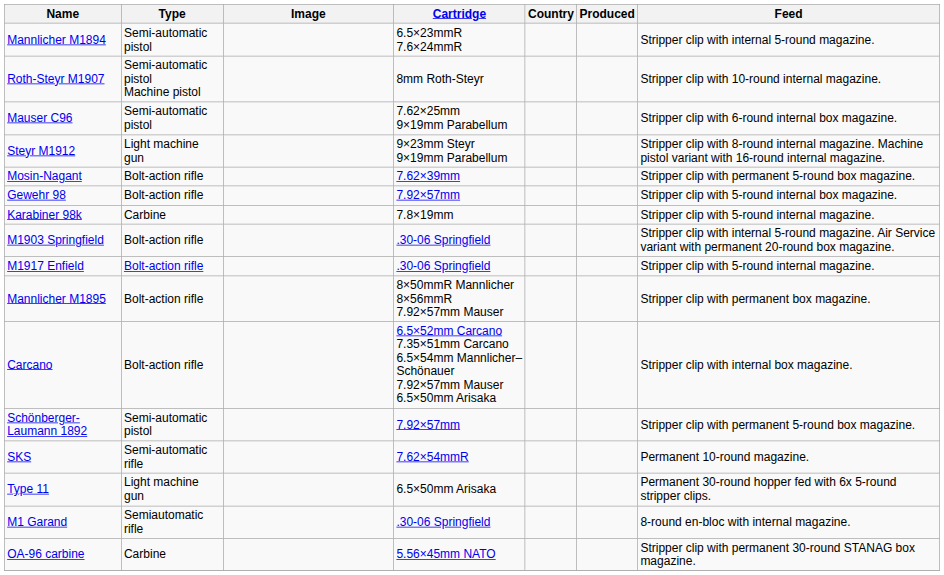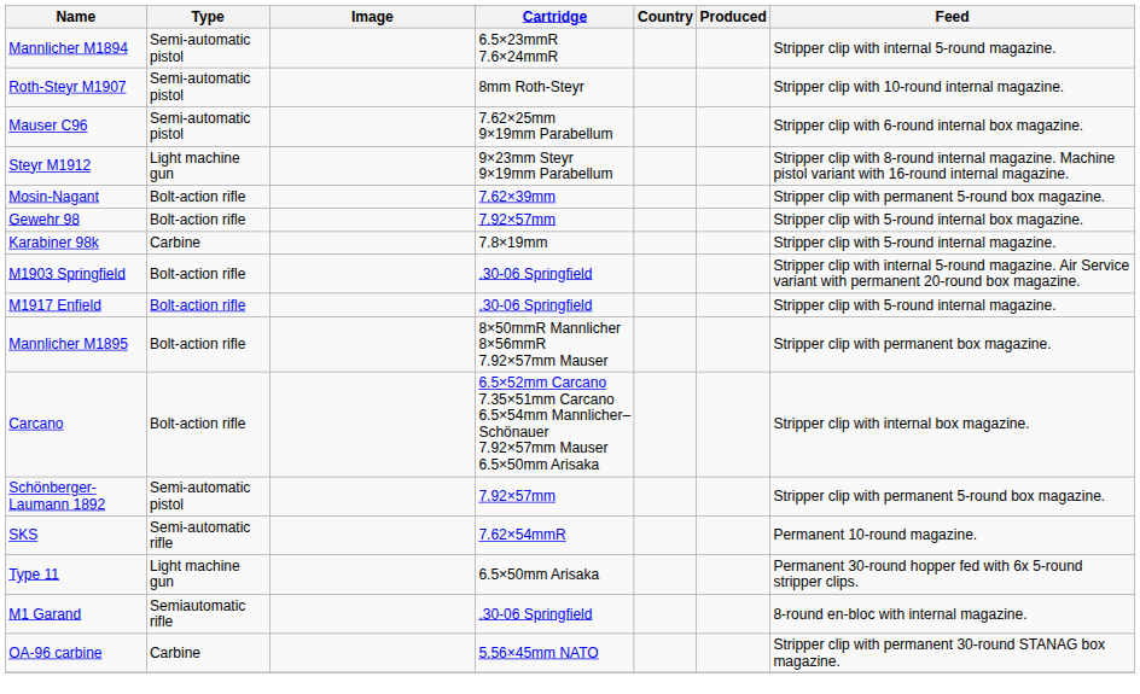Roth-Steyr M1907 | Type: Semi-automatic pistol Machine pistol -> Semi-automatic pistol
